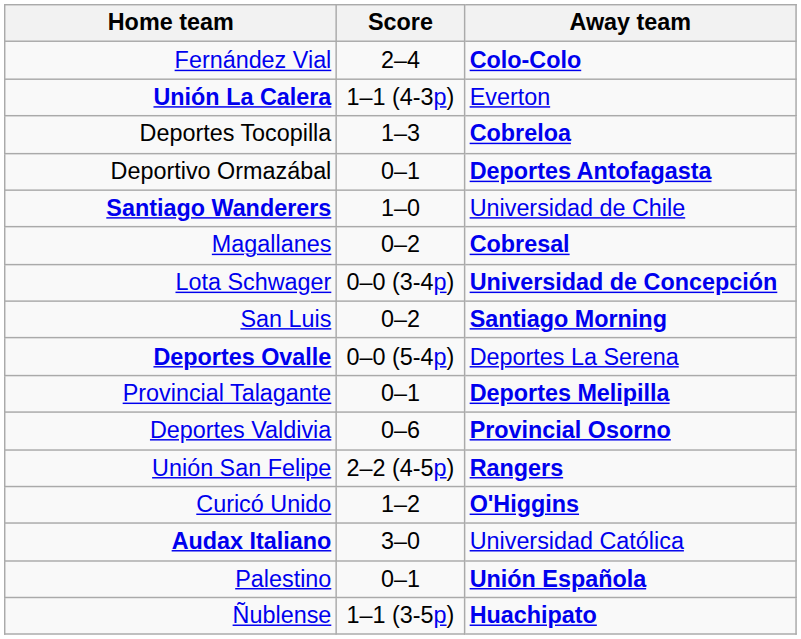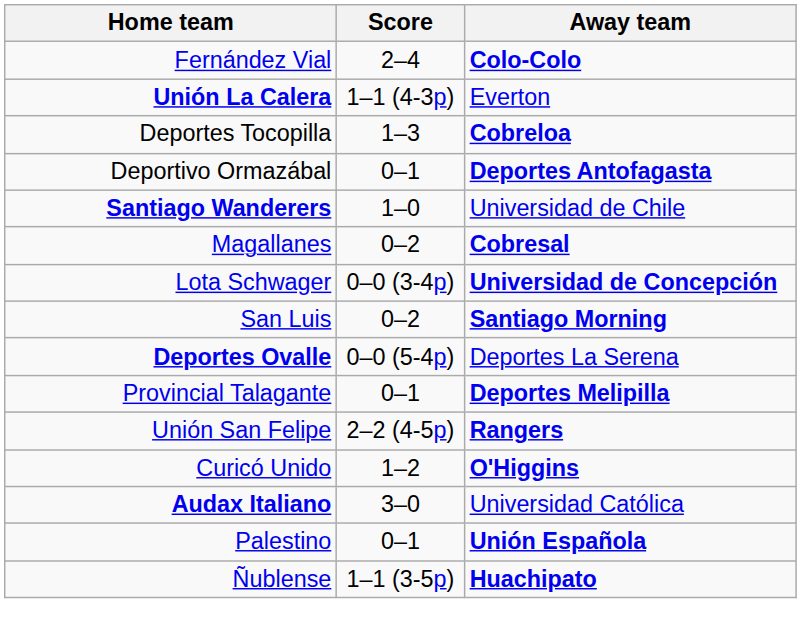- row: Deportes Valdivia | 0–6 | Provincial Osorno
